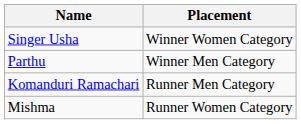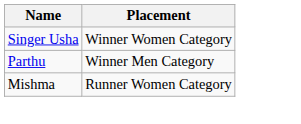- row: Komanduri Ramachari | Runner Men Category
